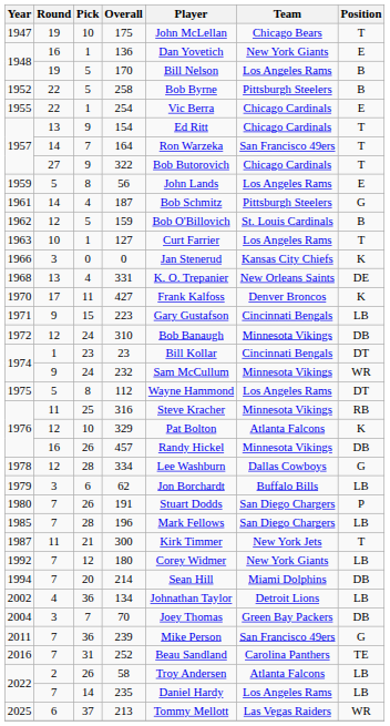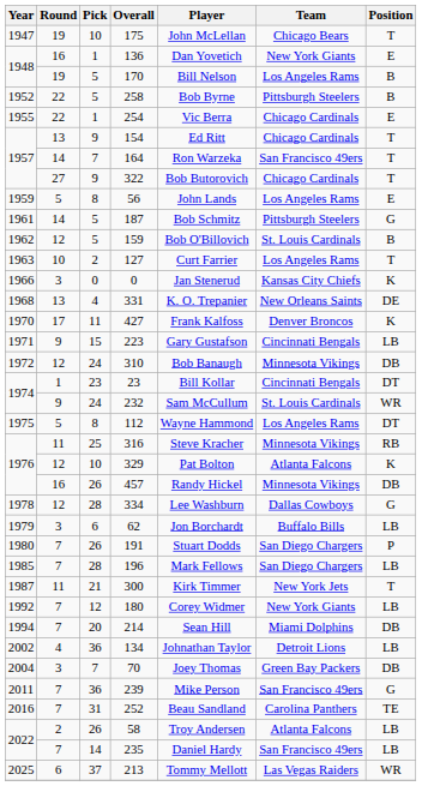187 | Pick: 4 -> 5
127 | Pick: 1 -> 2
232 | Team: Minnesota Vikings -> St. Louis Cardinals
235 | Team: Los Angeles Rams -> San Francisco 49ers
